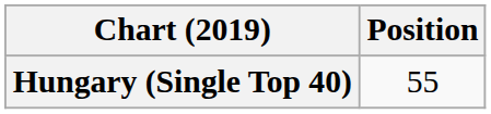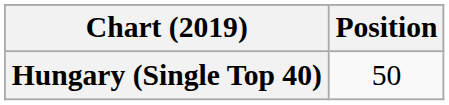Hungary (Single Top 40) | Position: 55 -> 50
